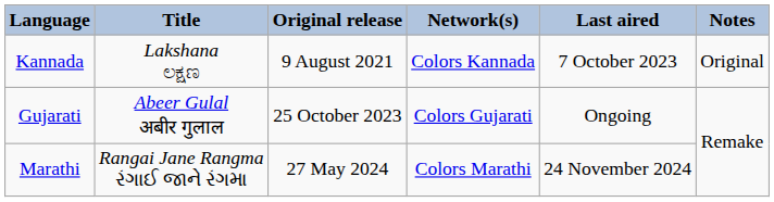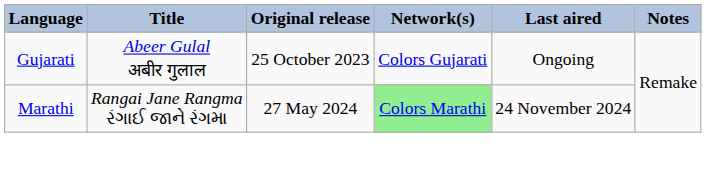- row: Kannada | Lakshana ಲಕ್ಷಣ | 9 August 2021 | Colors Kannada | 7 October 2023 | Original
Marathi | Network(s): no background -> lightgreen background
